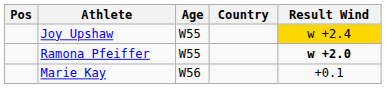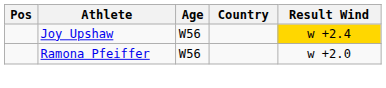Joy Upshaw | Age: W55 -> W56
Ramona Pfeiffer | Age: W55 -> W56
Ramona Pfeiffer | Result Wind: bold -> normal
- row: Marie Kay | W56 | +0.1
